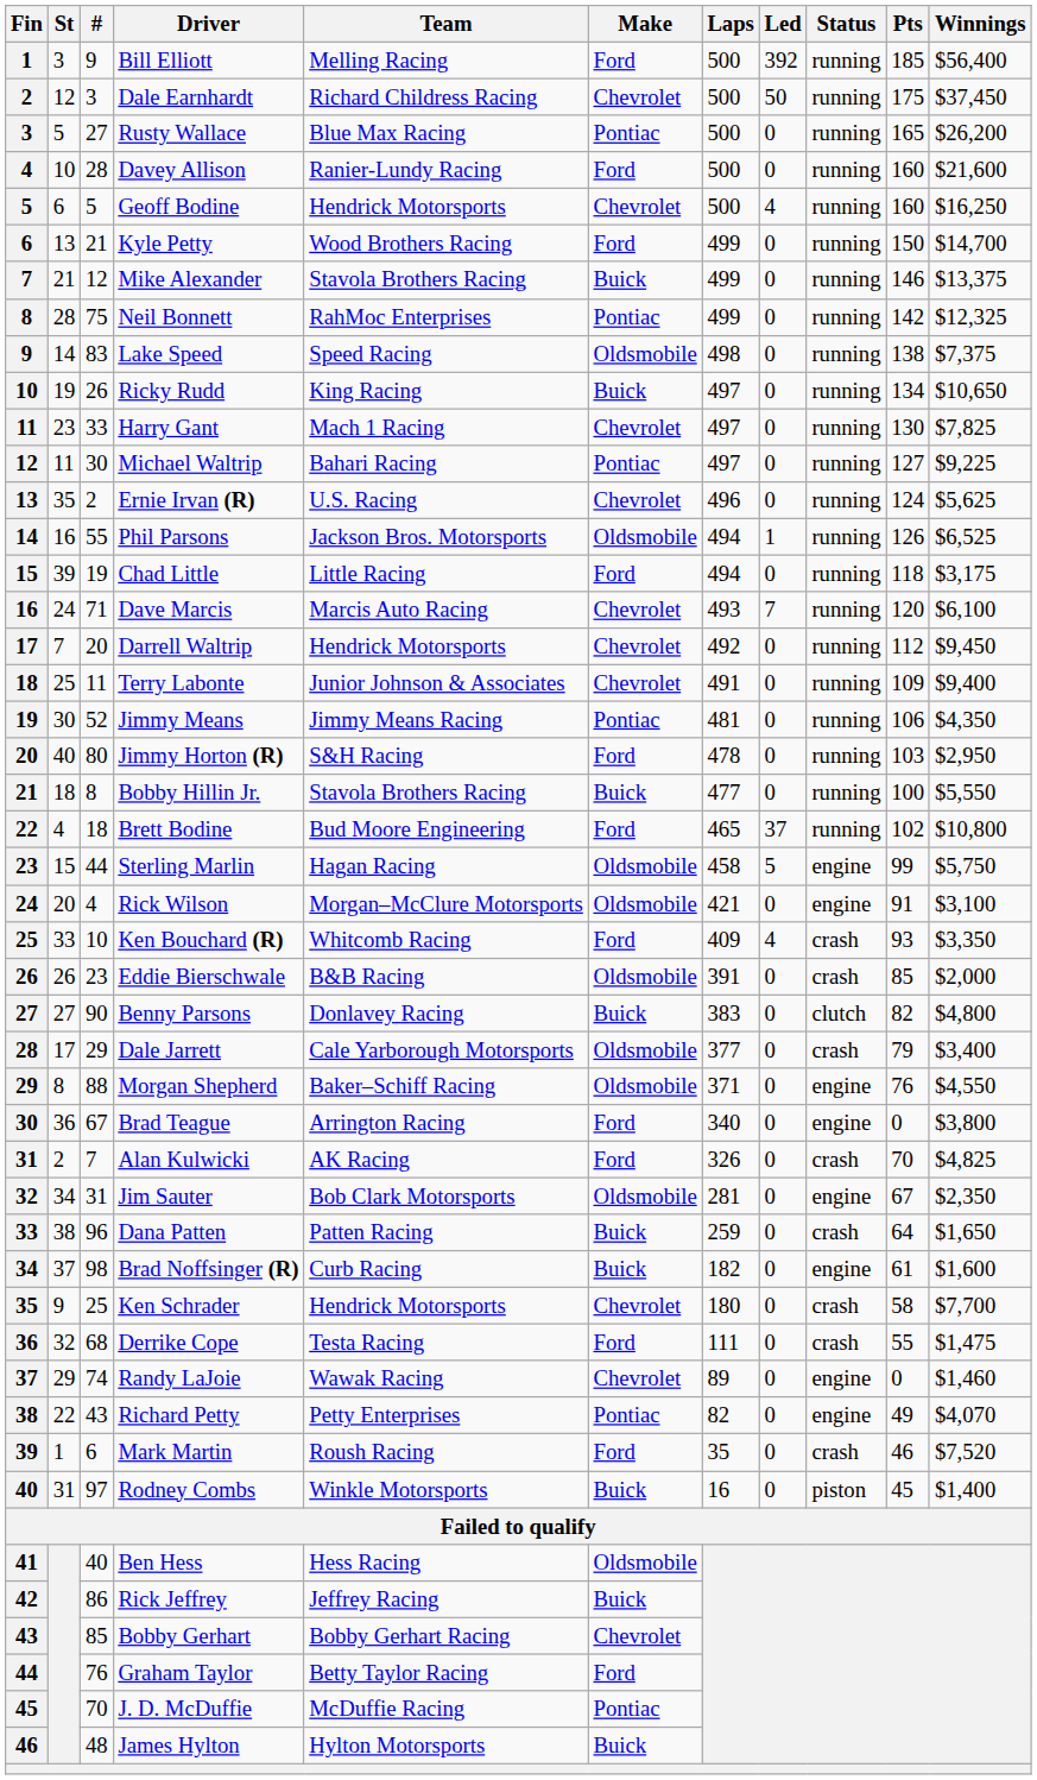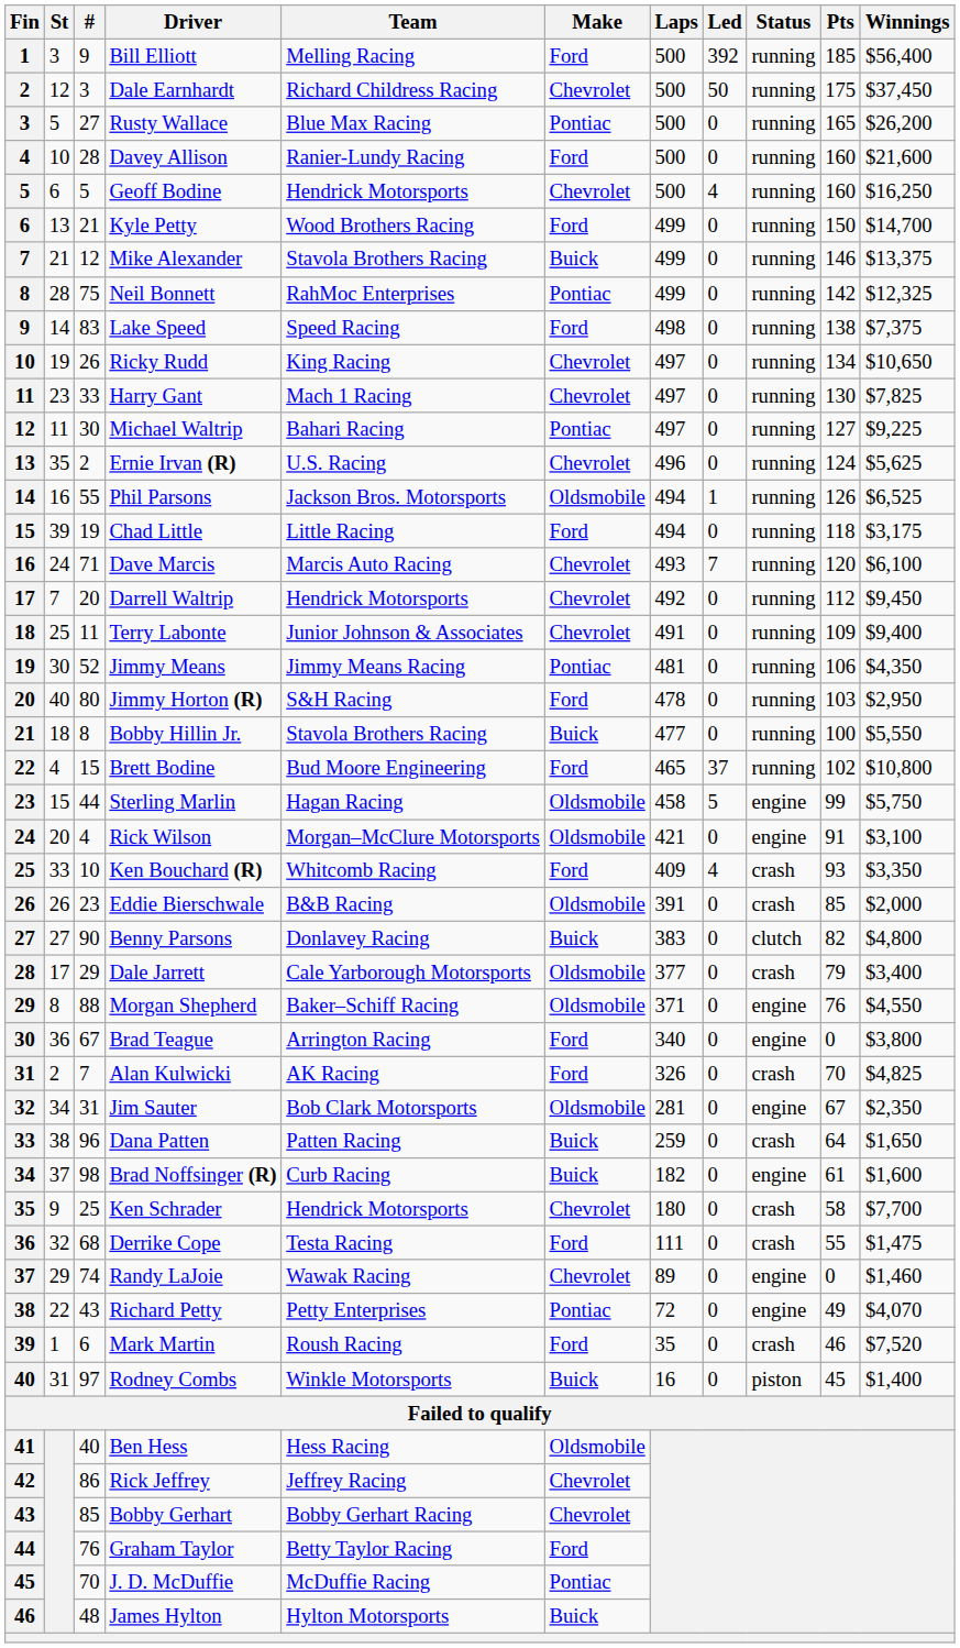Lake Speed | Make: Oldsmobile -> Ford
Ricky Rudd | Make: Buick -> Chevrolet
Brett Bodine | #: 18 -> 15
Richard Petty | Laps: 82 -> 72
Rick Jeffrey | Make: Buick -> Chevrolet
